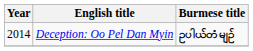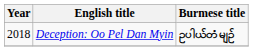Deception: Oo Pel Dan Myin | Year: 2014 -> 2018
